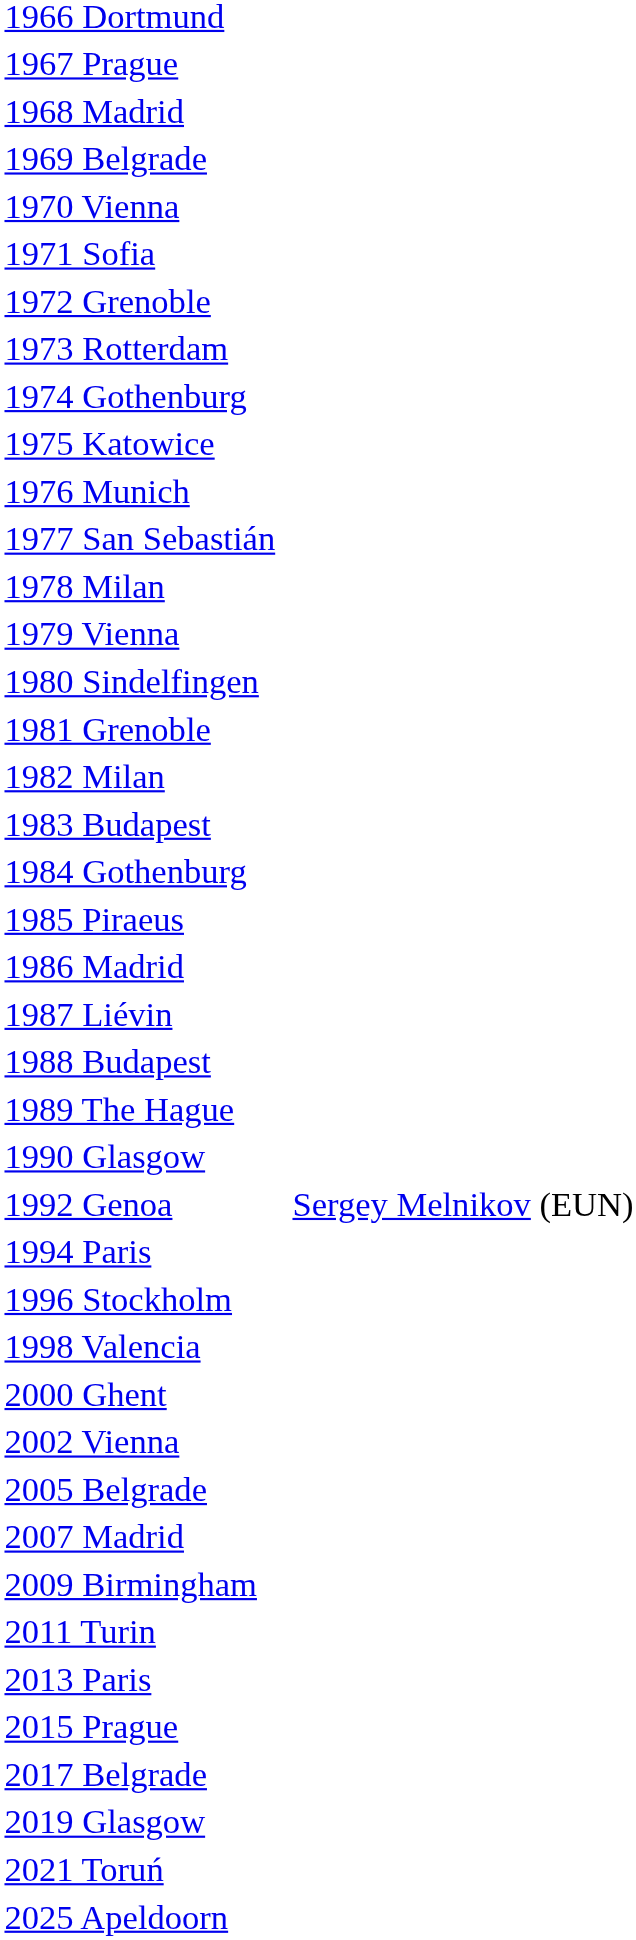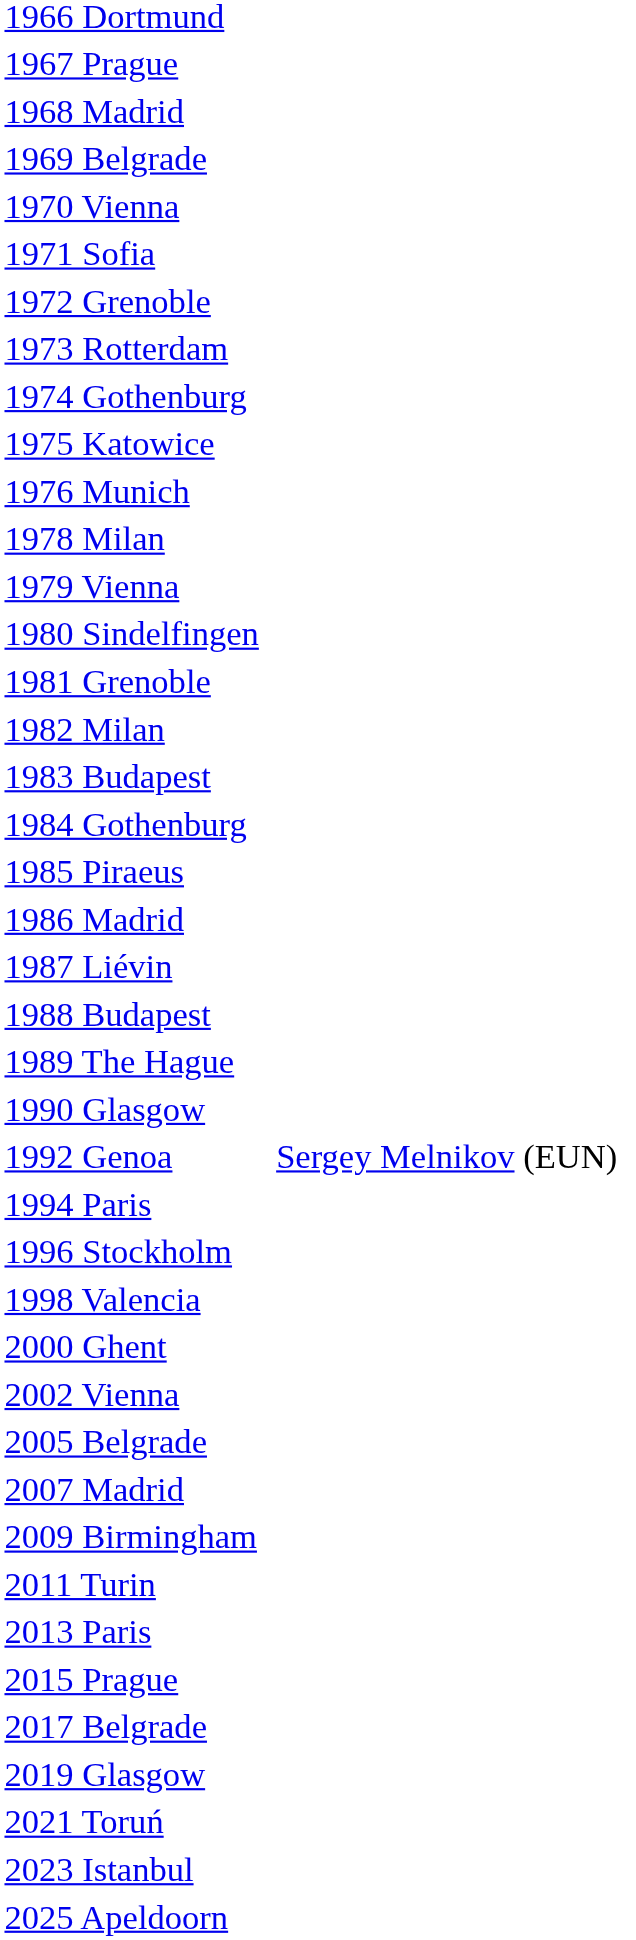- row: 1977 San Sebastián
+ row: 2023 Istanbul
